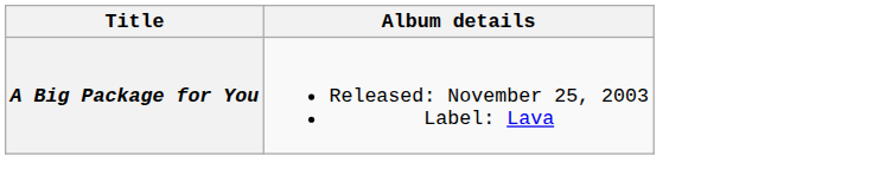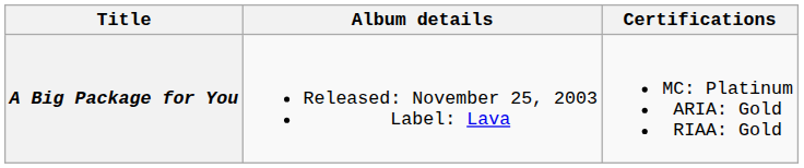+ column: Certifications | MC: Platinum ARIA: Gold RIAA: Gold
